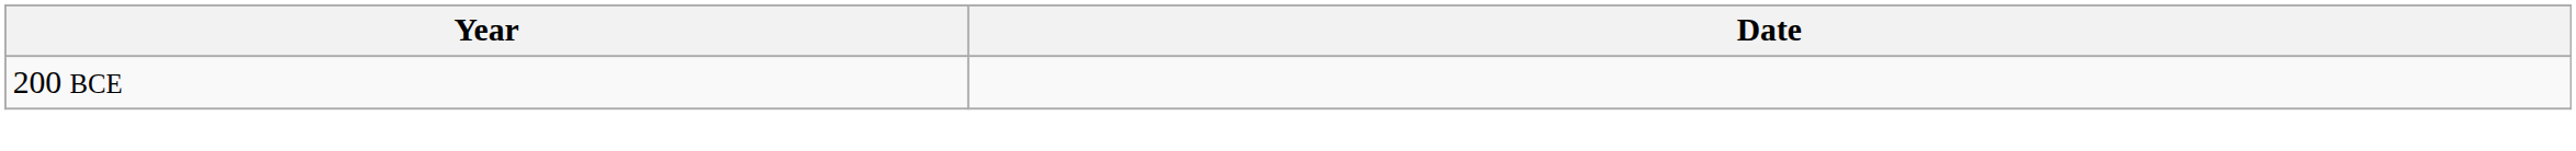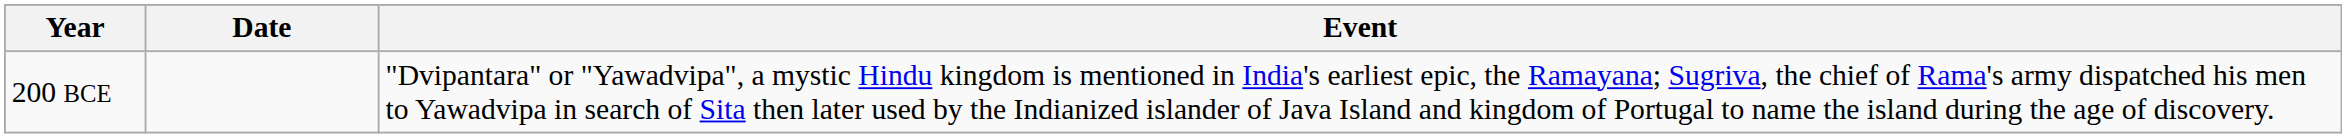+ column: Event | "Dvipantara" or "Yawadvipa", a mystic Hindu kingdom is mentioned in India's earliest epic, the Ramayana; Sugriva, the chief of Rama's army dispatched his men to Yawadvipa in search of Sita then later used by the Indianized islander of Java Island and kingdom of Portugal to name the island during the age of discovery.
